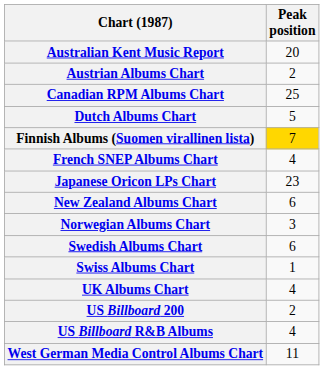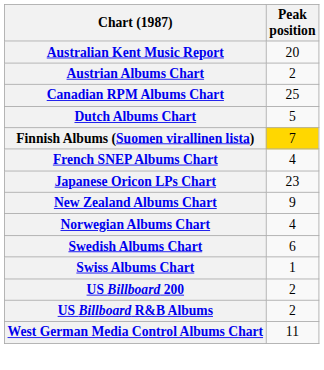New Zealand Albums Chart | Peak position: 6 -> 9
Norwegian Albums Chart | Peak position: 3 -> 4
- row: UK Albums Chart | 4
US Billboard R&B Albums | Peak position: 4 -> 2
